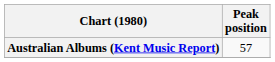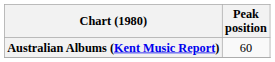Australian Albums (Kent Music Report) | Peak position: 57 -> 60
